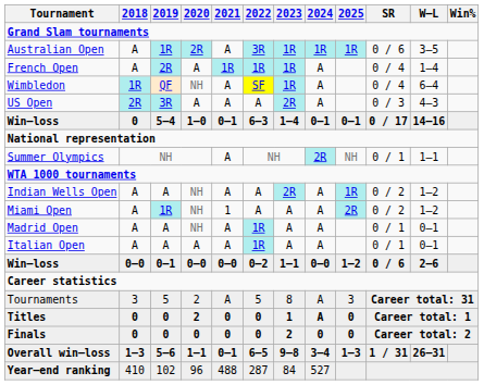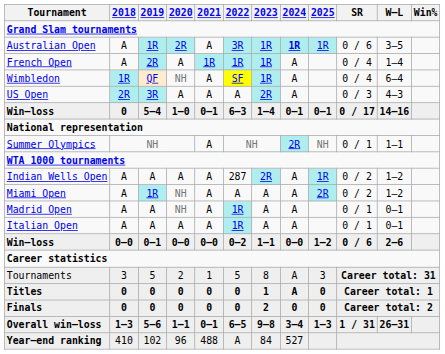Australian Open | 2024: normal -> bold
Indian Wells Open | 2020: NH -> A
Indian Wells Open | 2022: A -> 287
Miami Open | 2021: 1 -> A
Tournaments | 2021: A -> 1
Titles | 2020: 2 -> 0
Year–end ranking | 2022: 287 -> A
